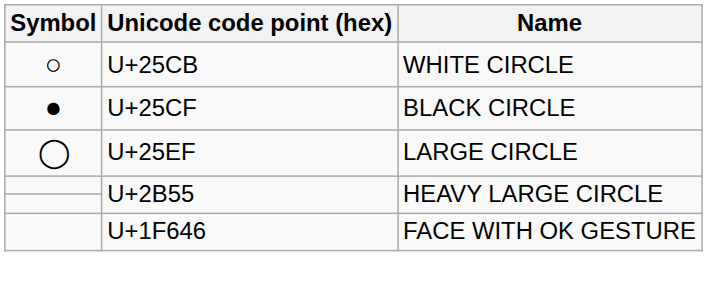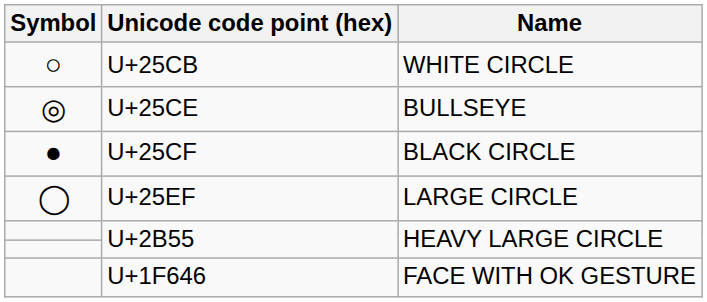+ row: ◎ | U+25CE | BULLSEYE
